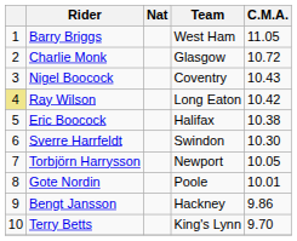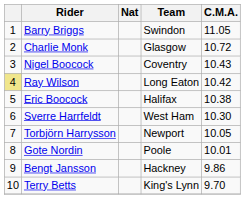Barry Briggs | Team: West Ham -> Swindon
Sverre Harrfeldt | Team: Swindon -> West Ham
